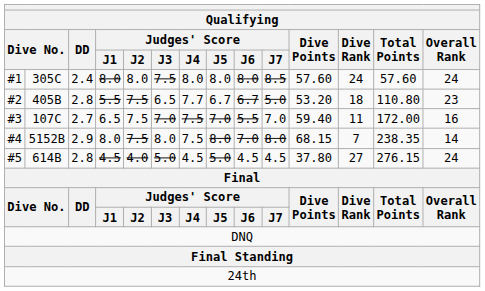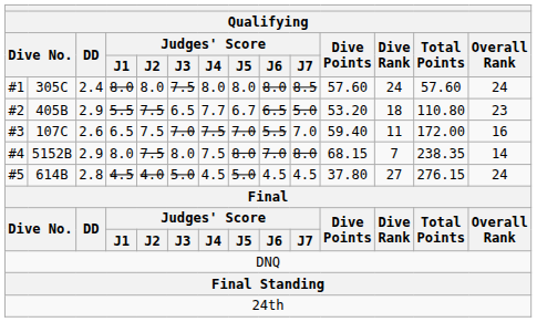#2 | DD: 2.8 -> 2.9
#2 | Judges' Score / J6: 6.7 -> 6.5
#3 | DD: 2.7 -> 2.6
